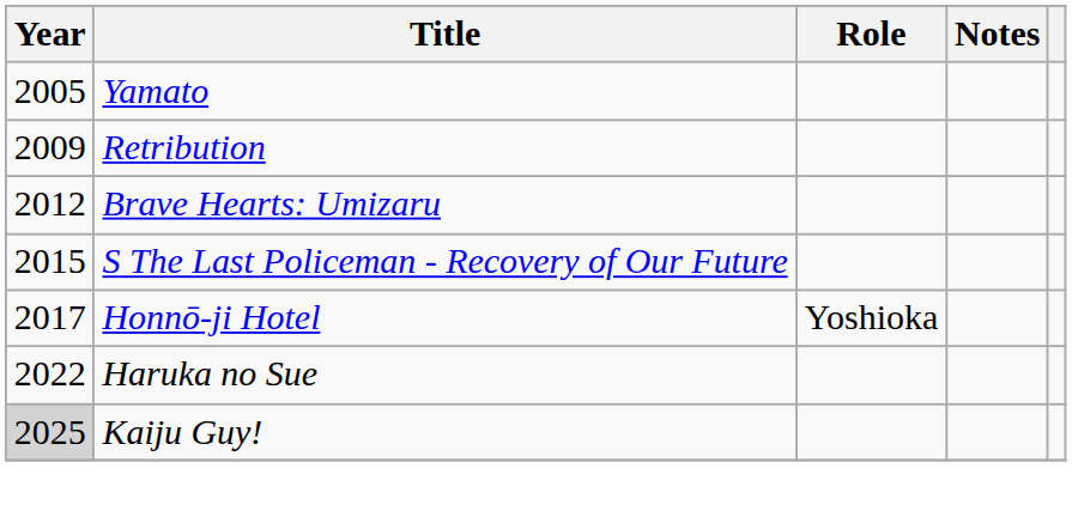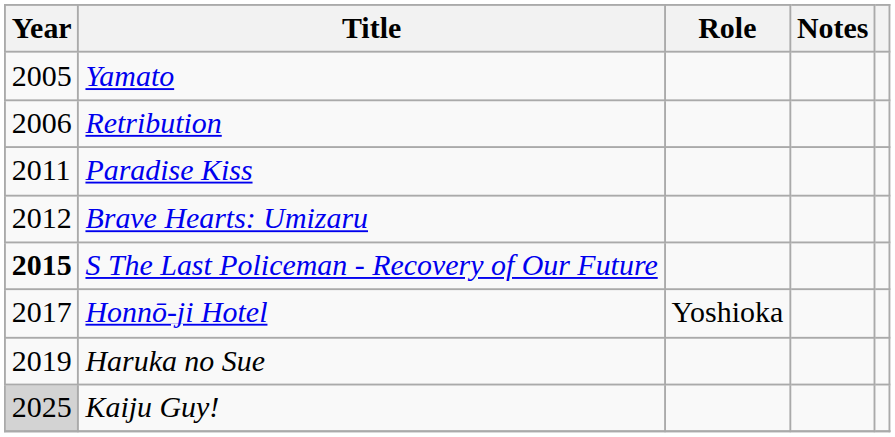Retribution | Year: 2009 -> 2006
+ row: 2011 | Paradise Kiss
S The Last Policeman - Recovery of Our Future | Year: normal -> bold
Haruka no Sue | Year: 2022 -> 2019
